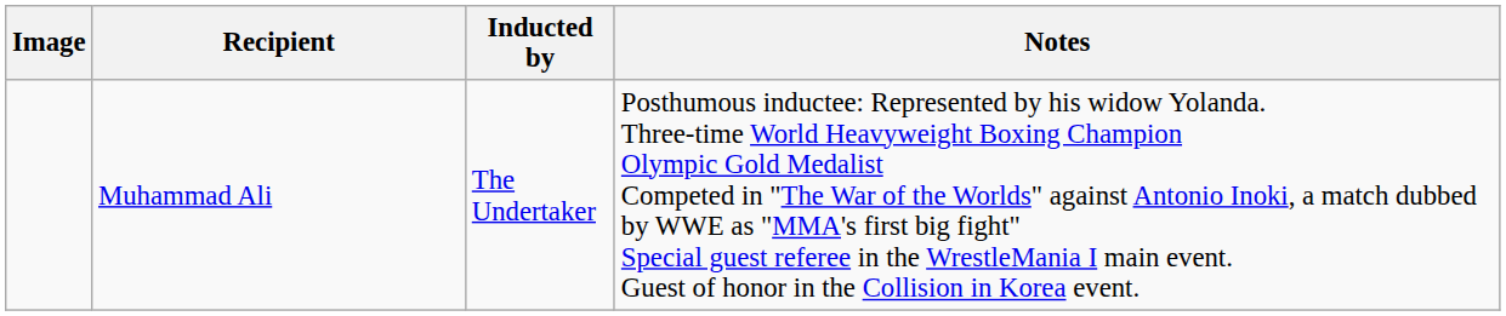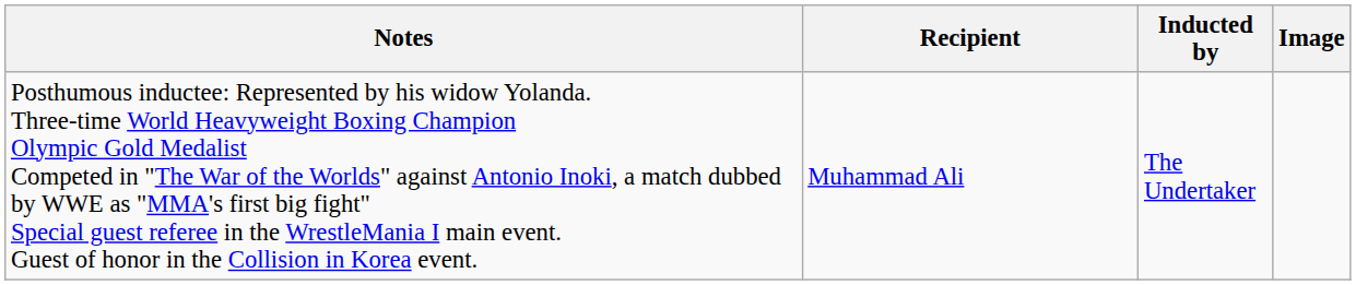columns swapped: Image <-> Notes
